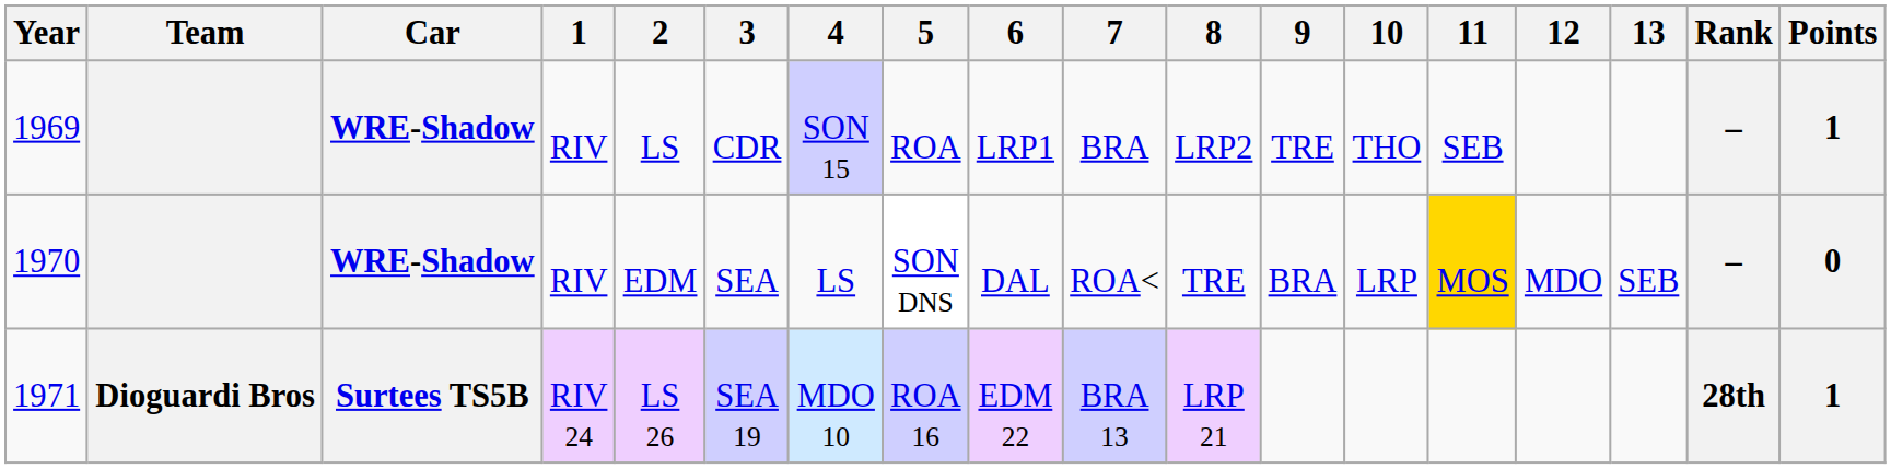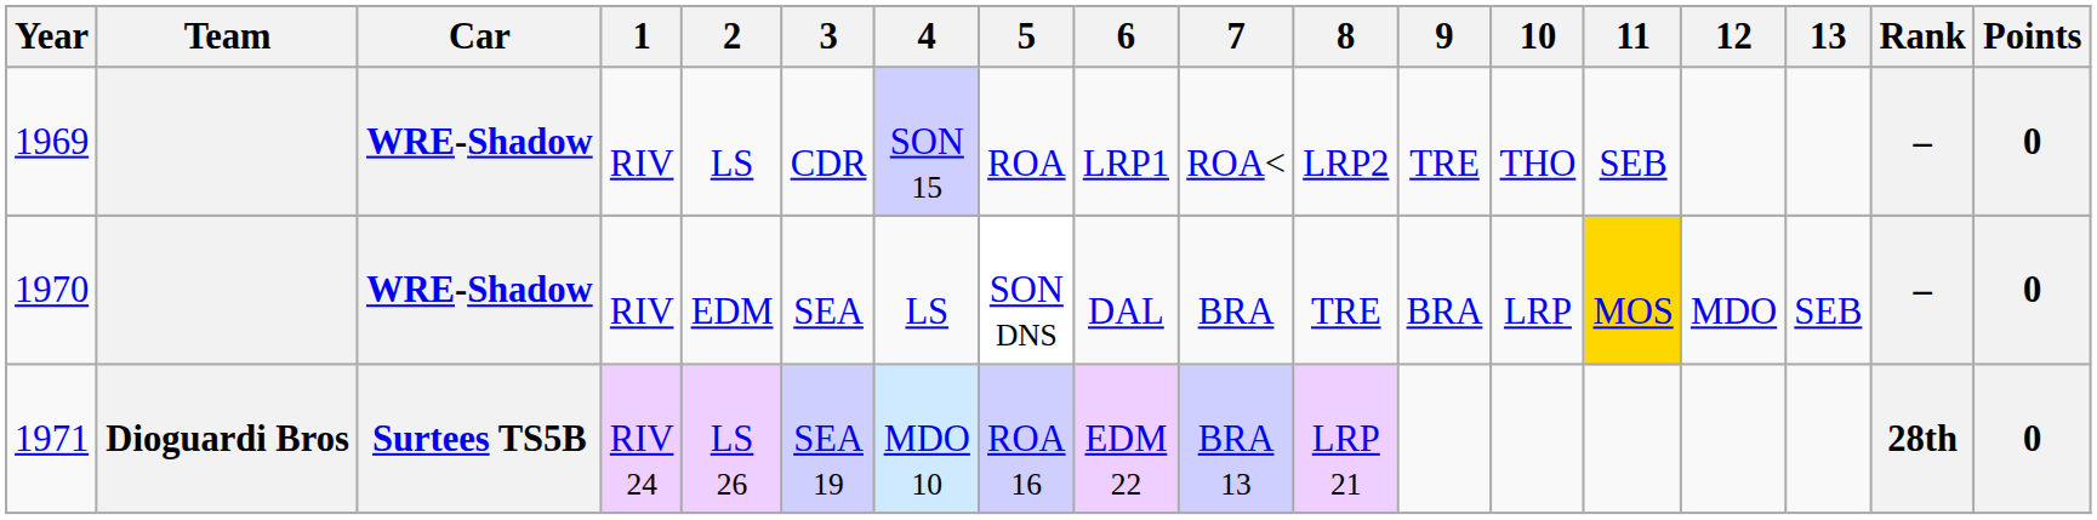1969 | 7: BRA -> ROA<
1969 | Points: 1 -> 0
1970 | 7: ROA< -> BRA
1971 | Points: 1 -> 0
